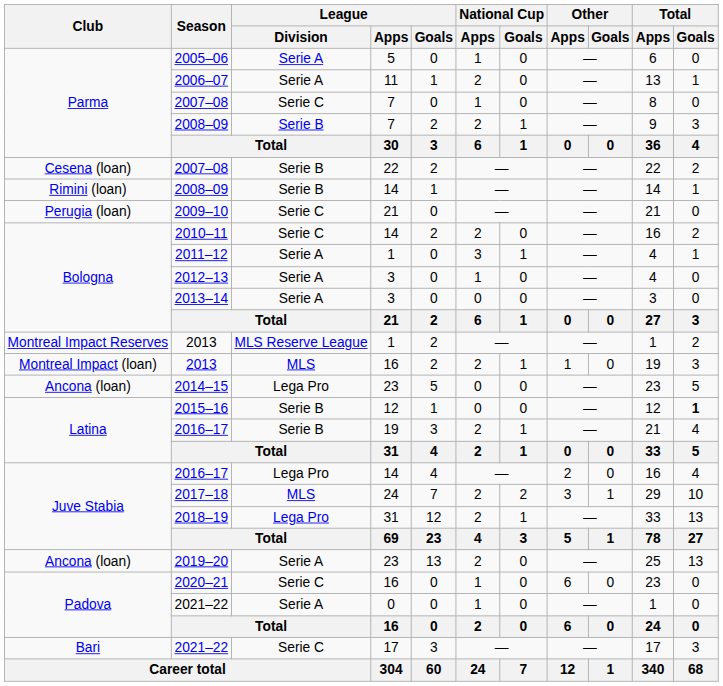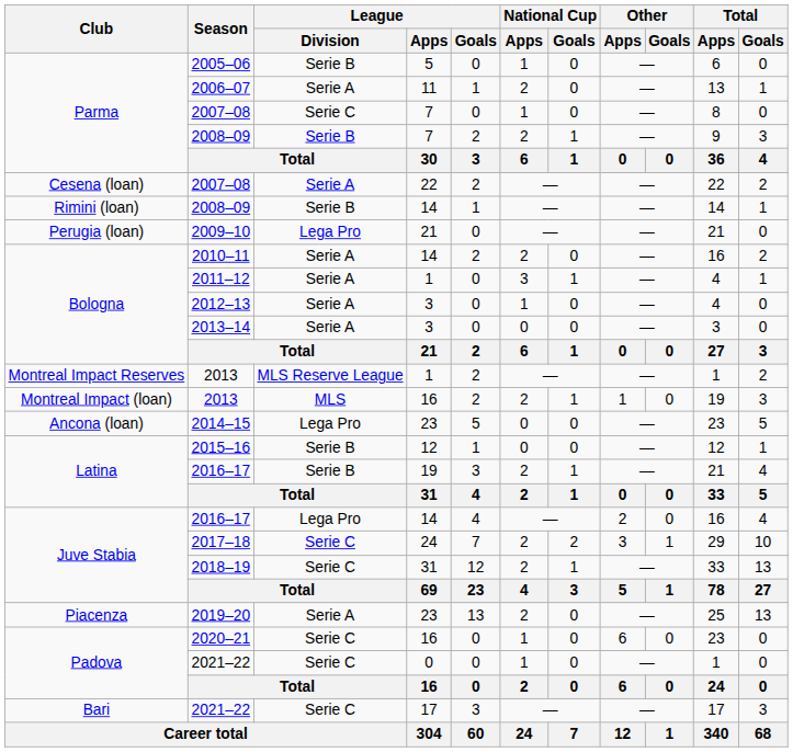2005–06 | League / Division: Serie A -> Serie B
2007–08 / 22 | League / Division: Serie B -> Serie A
2009–10 | League / Division: Serie C -> Lega Pro
2010–11 | League / Division: Serie C -> Serie A
2015–16 | Total / Goals: bold -> normal
2017–18 | League / Division: MLS -> Serie C
2018–19 | League / Division: Lega Pro -> Serie C
2019–20 | Club: Ancona (loan) -> Piacenza
2021–22 / 0 | League / Division: Serie A -> Serie C
